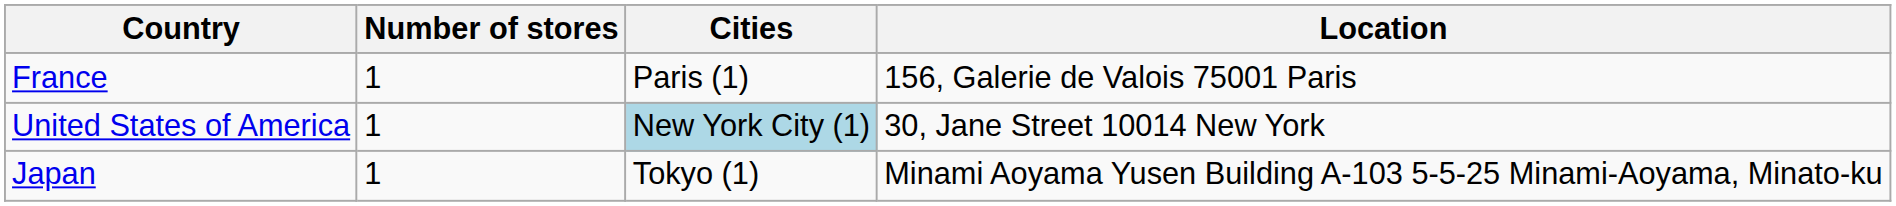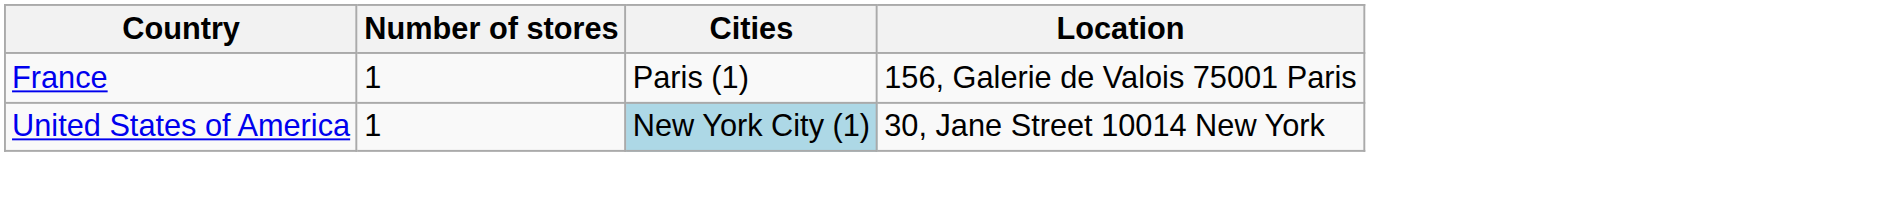- row: Japan | 1 | Tokyo (1) | Minami Aoyama Yusen Building A-103 5-5-25 Minami-Aoyama, Minato-ku
